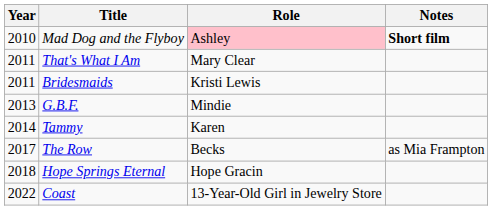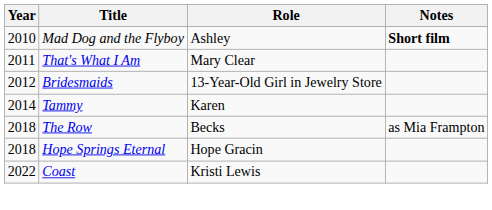Mad Dog and the Flyboy | Role: pink background -> no background
Bridesmaids | Year: 2011 -> 2012
Bridesmaids | Role: Kristi Lewis -> 13-Year-Old Girl in Jewelry Store
- row: 2013 | G.B.F. | Mindie
The Row | Year: 2017 -> 2018
Coast | Role: 13-Year-Old Girl in Jewelry Store -> Kristi Lewis
